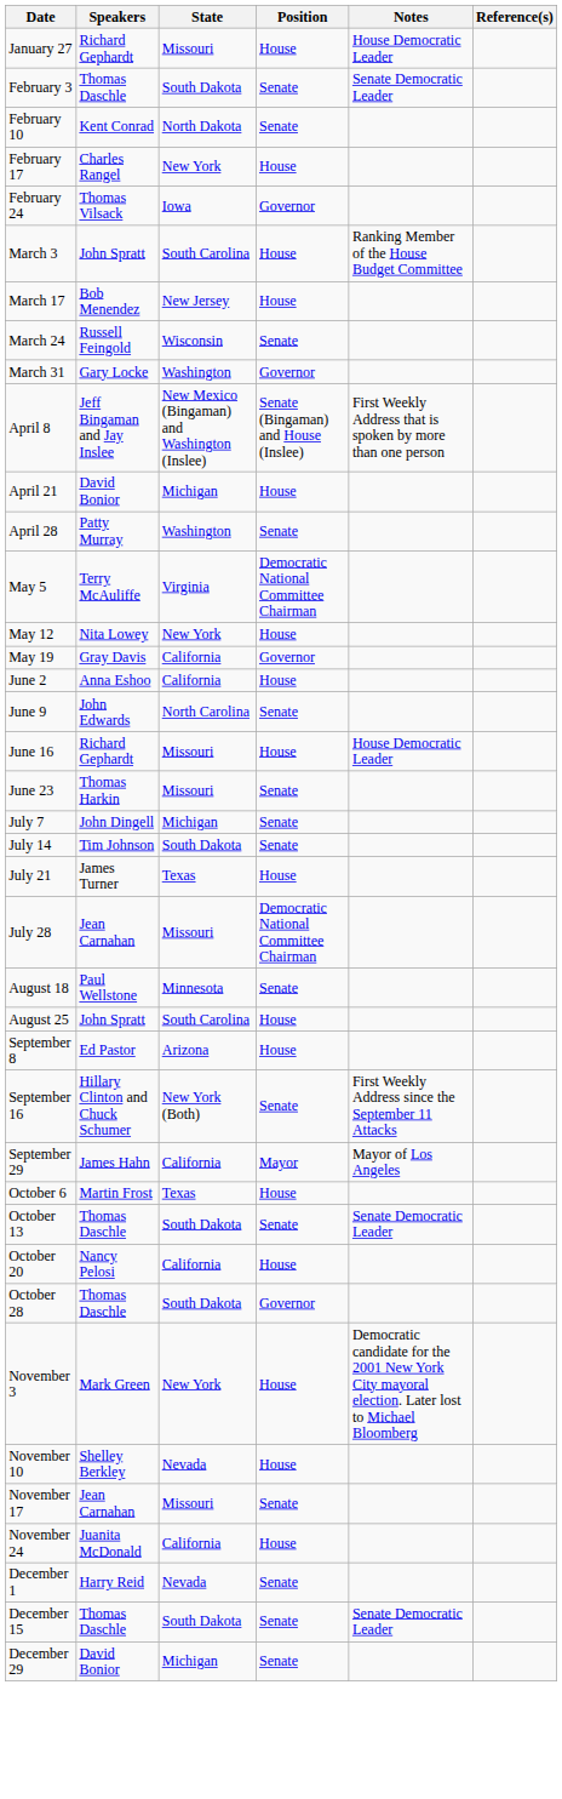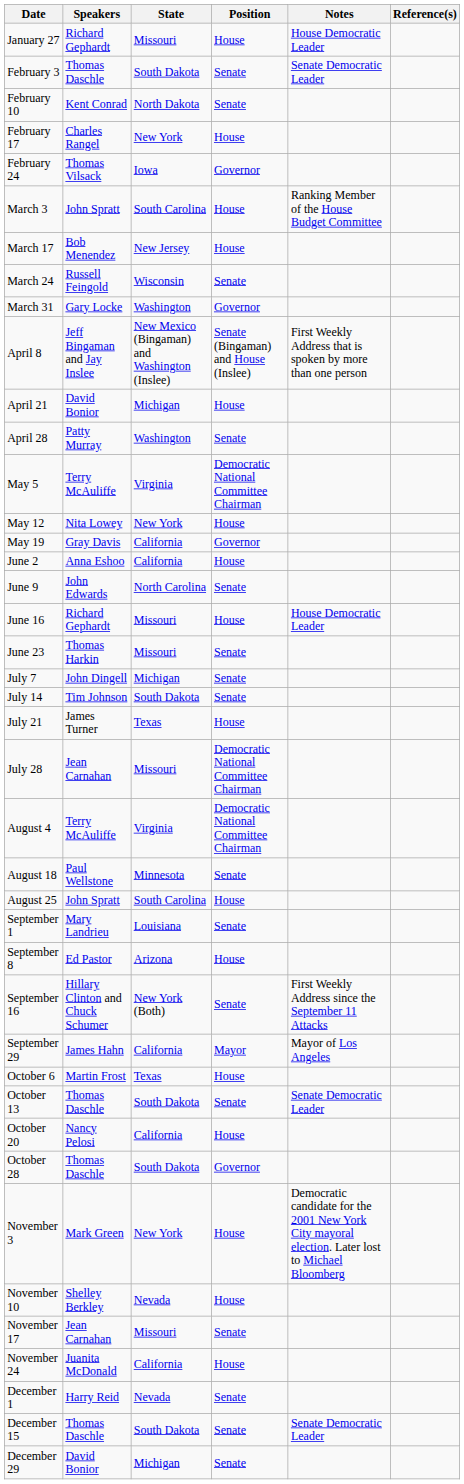+ row: August 4 | Terry McAuliffe | Virginia | Democratic National Committee Chairman
+ row: September 1 | Mary Landrieu | Louisiana | Senate
